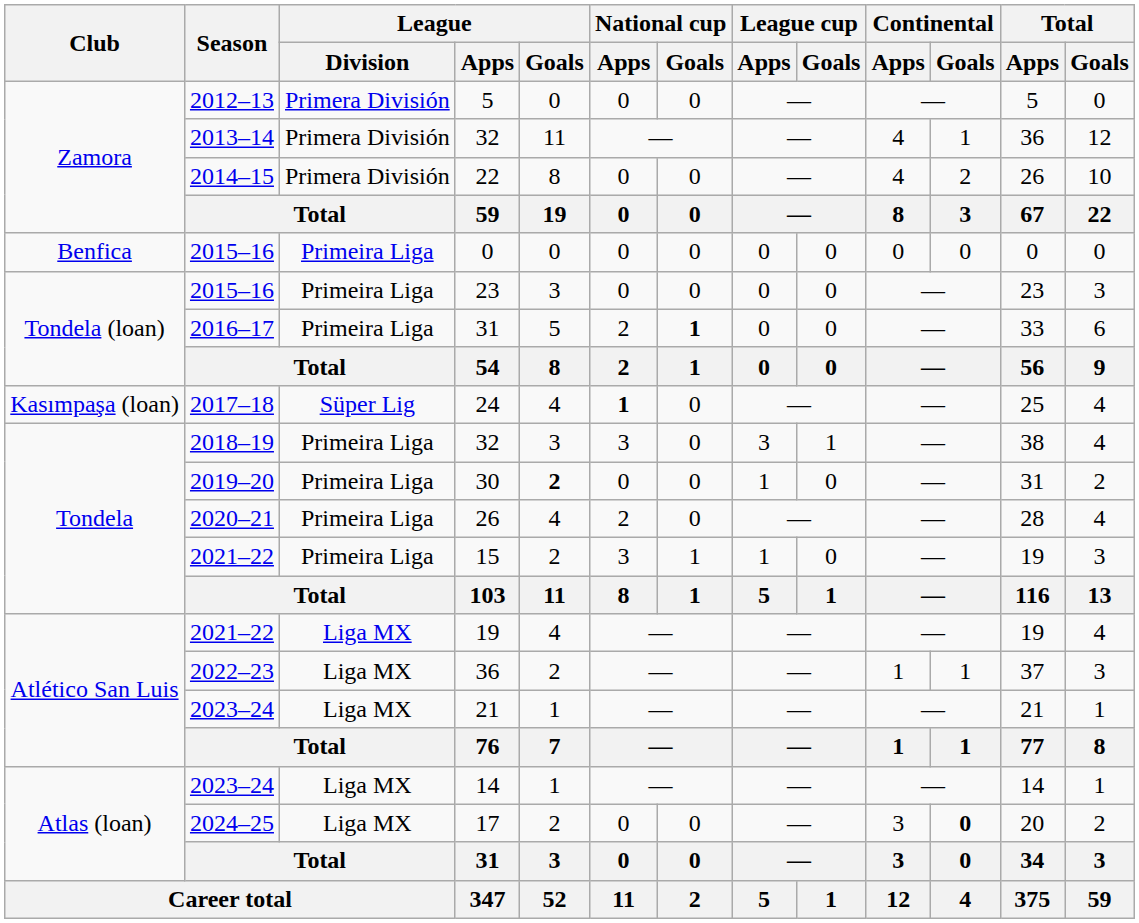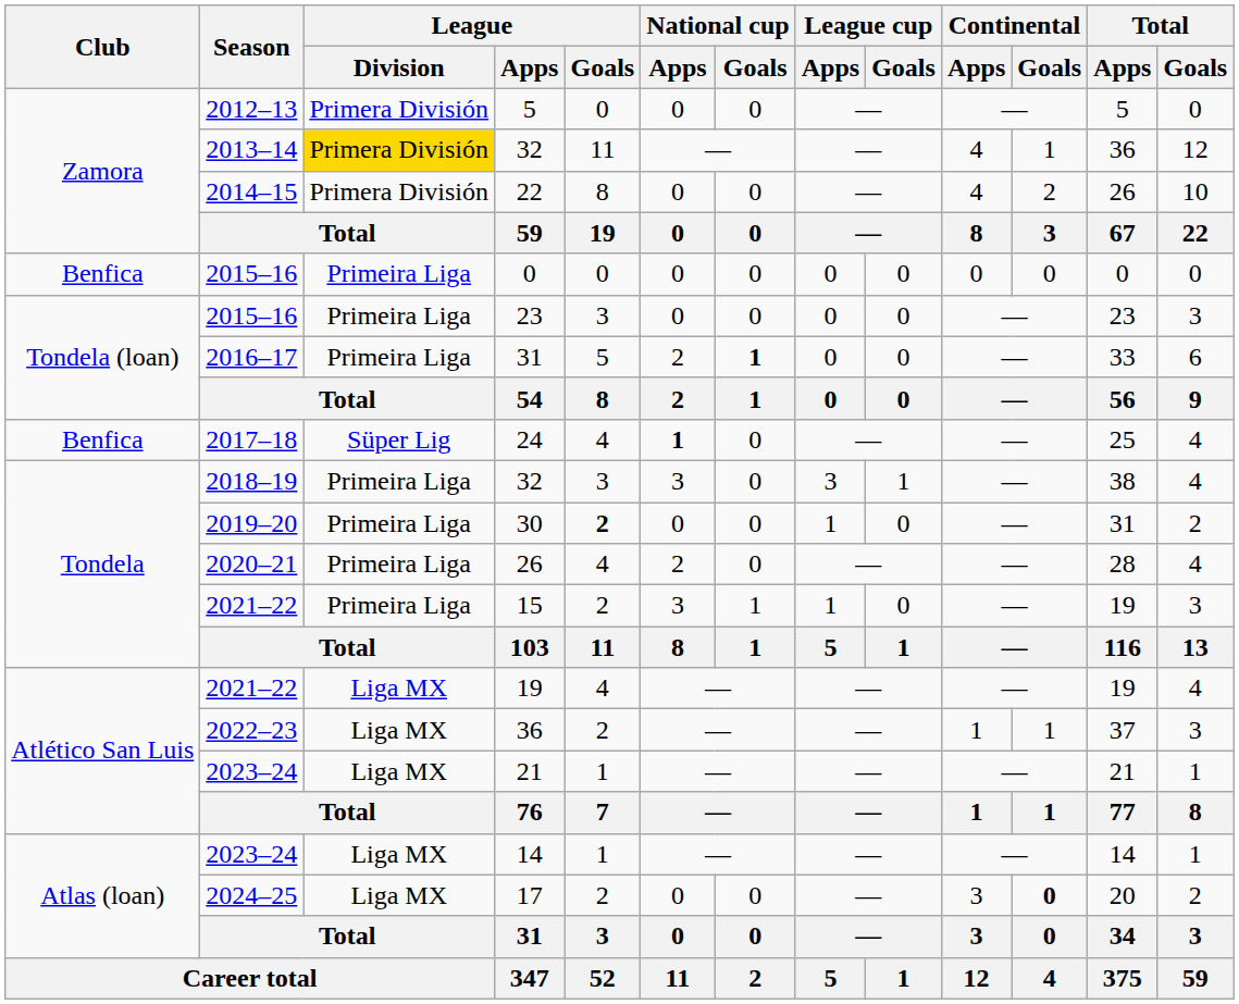2013–14 / 32 | League / Division: no background -> gold background
24 | Club: Kasımpaşa (loan) -> Benfica
